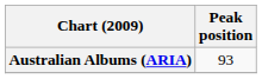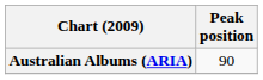Australian Albums (ARIA) | Peak position: 93 -> 90
